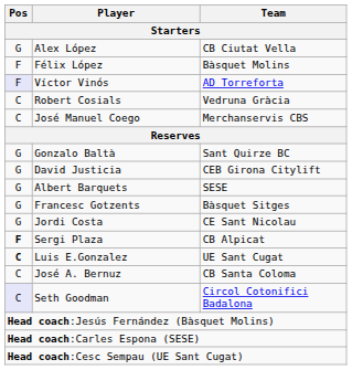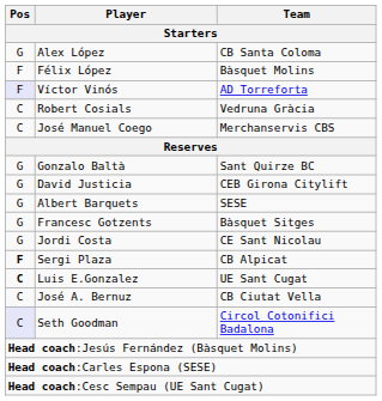Alex López | Team: CB Ciutat Vella -> CB Santa Coloma
José A. Bernuz | Team: CB Santa Coloma -> CB Ciutat Vella
